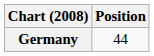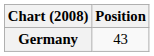Germany | Position: 44 -> 43
